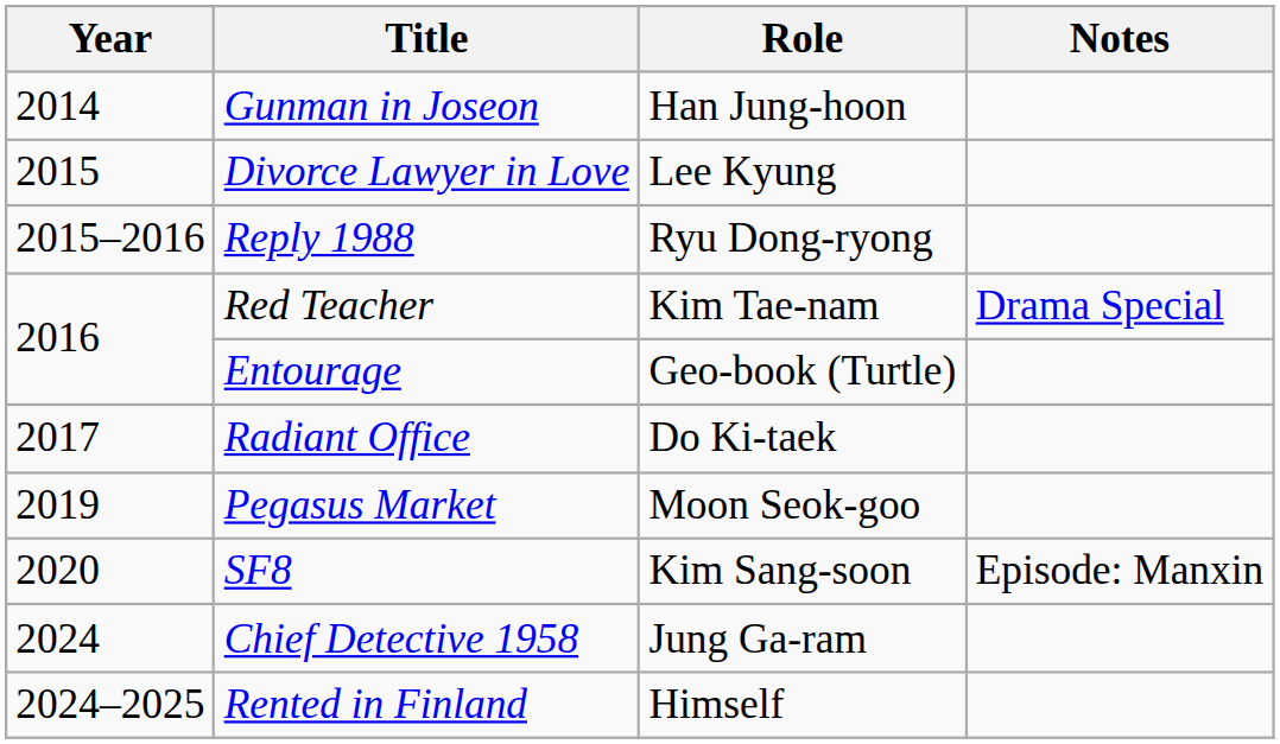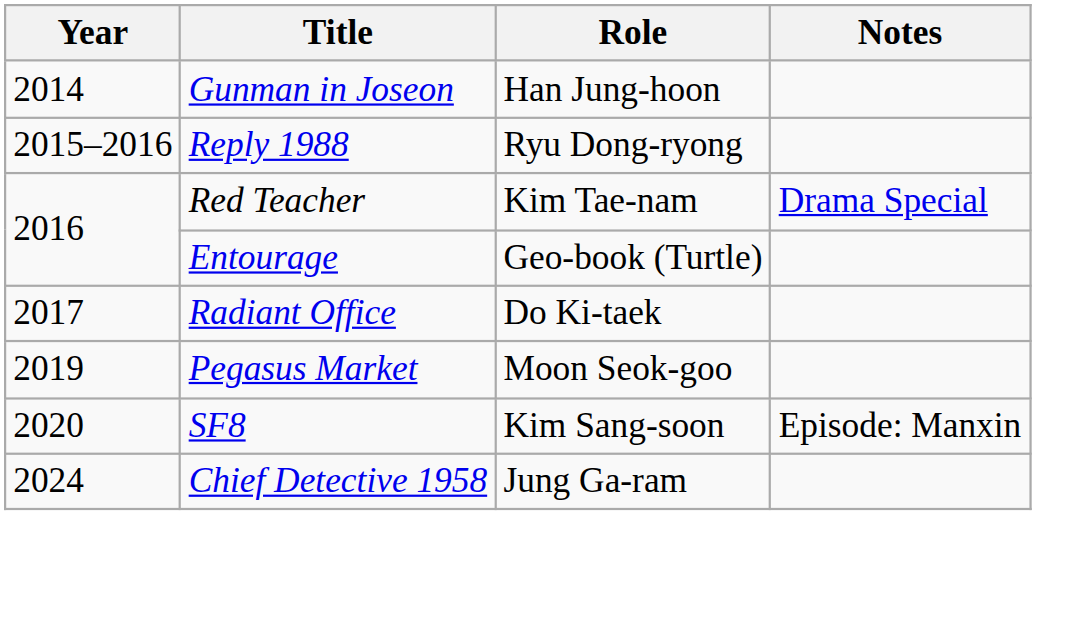- row: 2015 | Divorce Lawyer in Love | Lee Kyung
- row: 2024–2025 | Rented in Finland | Himself
